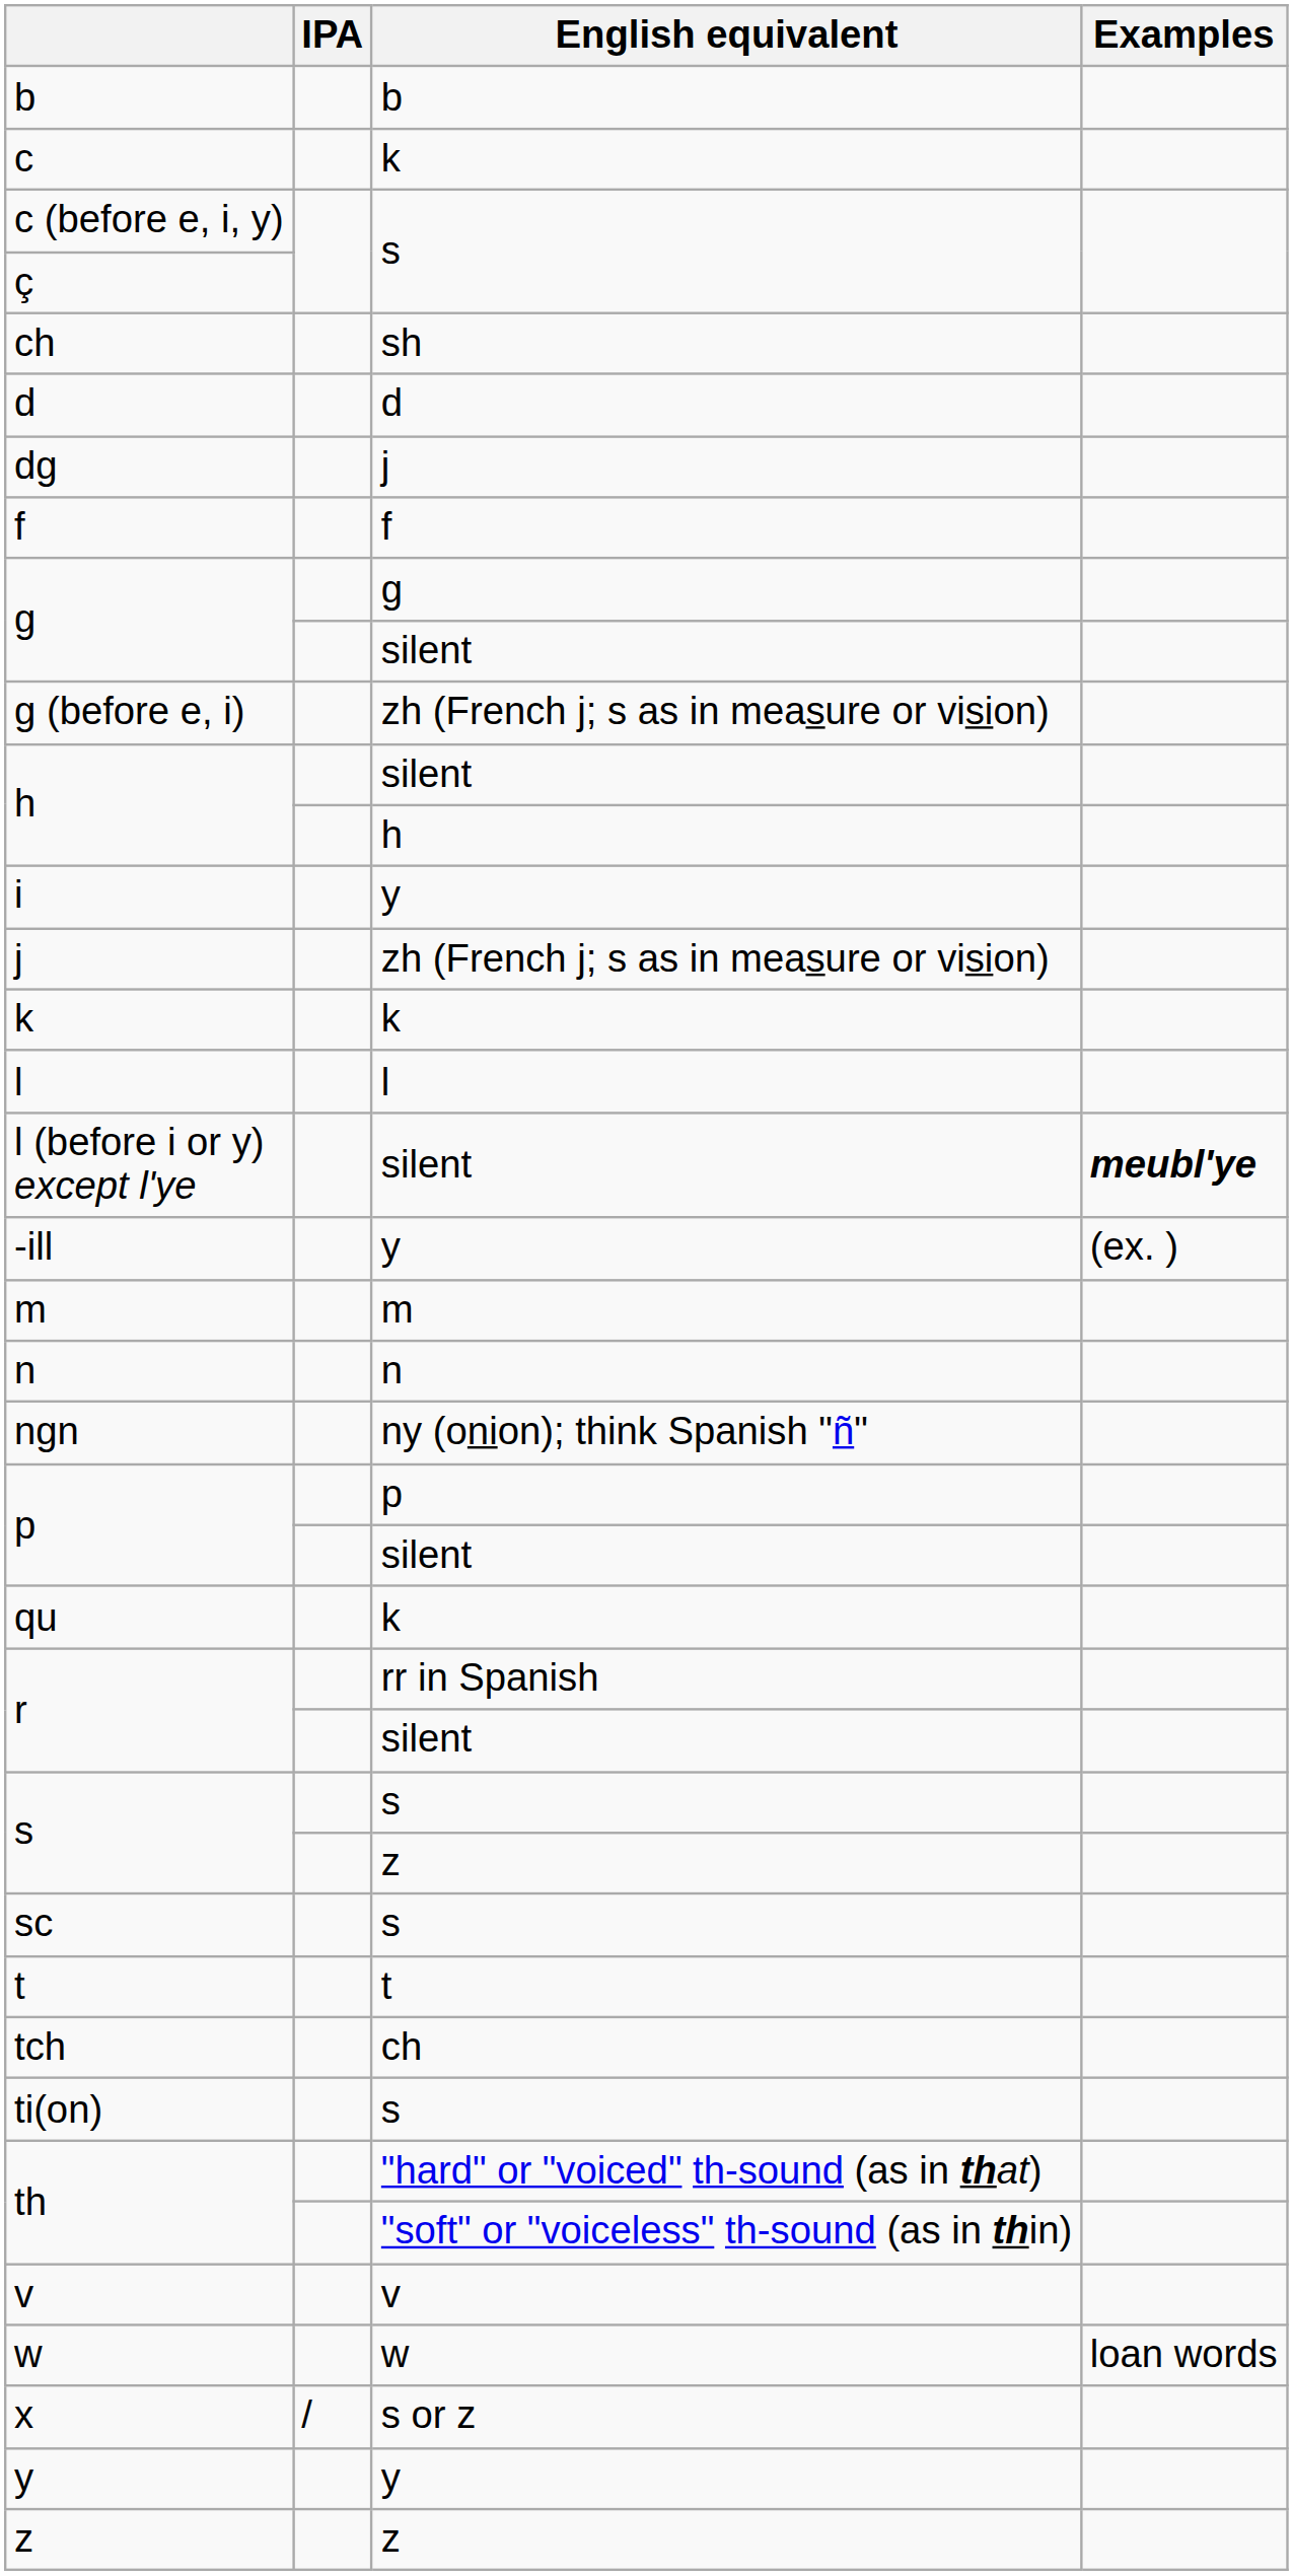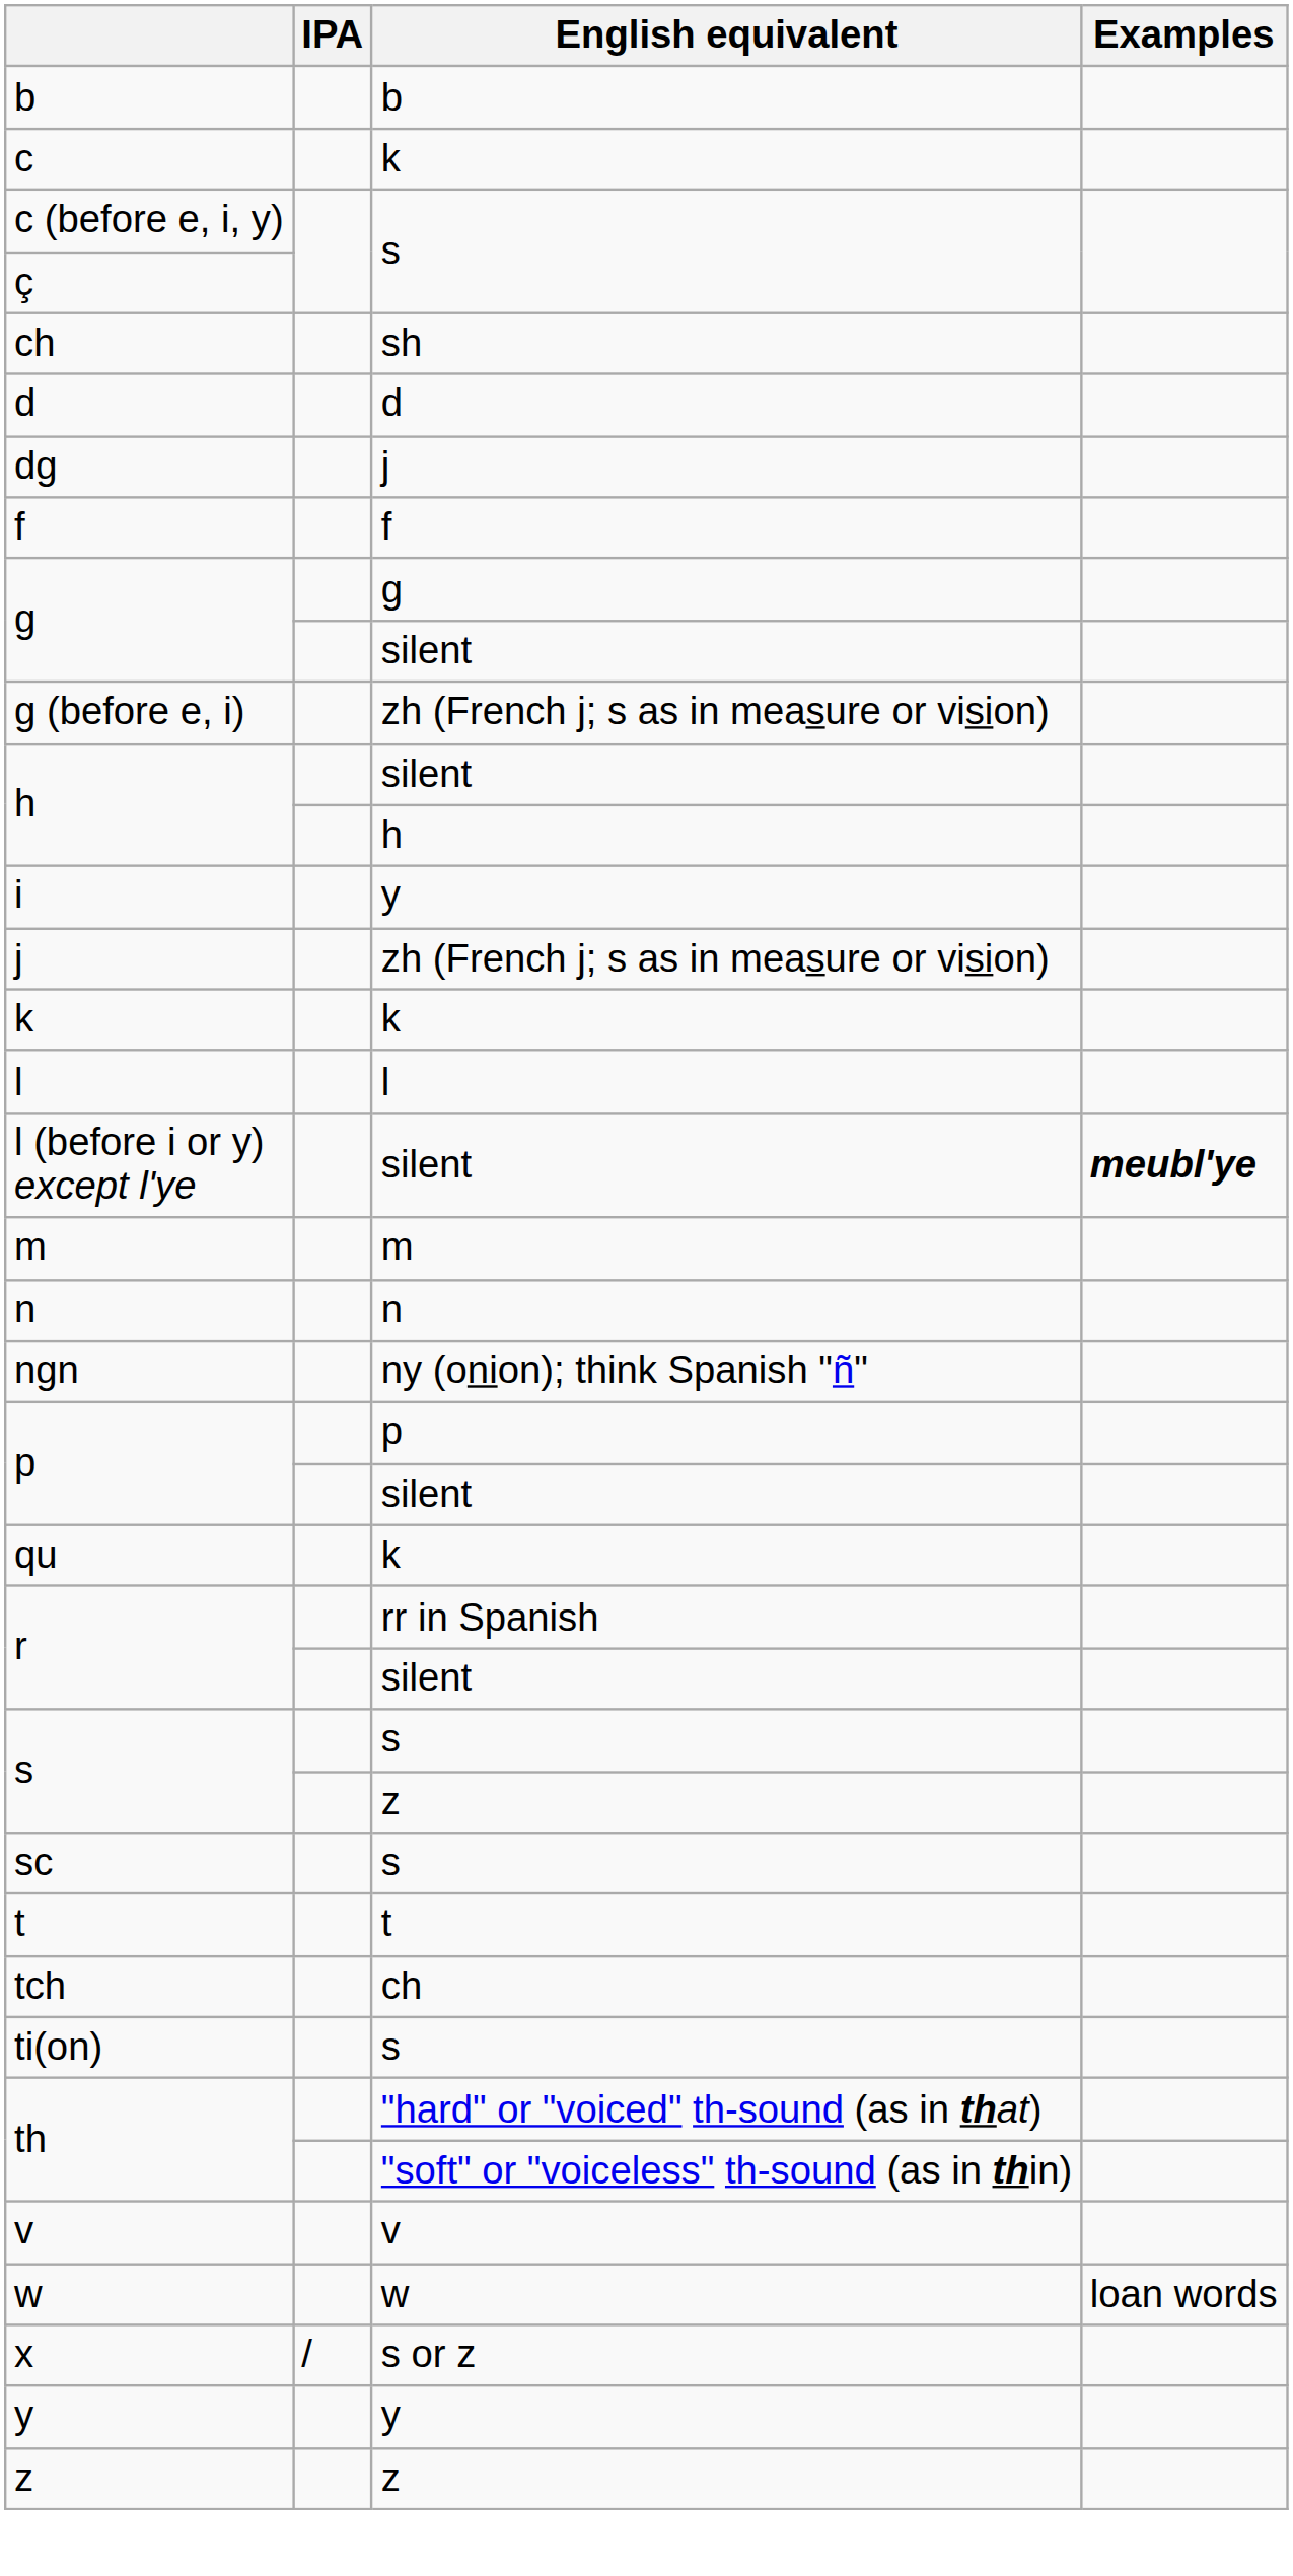- row: -ill | y | (ex. )
